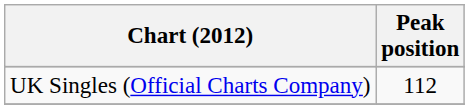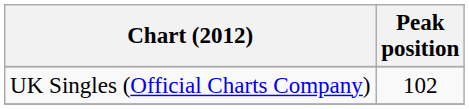UK Singles (Official Charts Company) | Peak position: 112 -> 102
